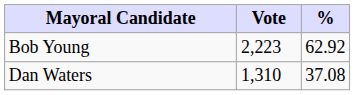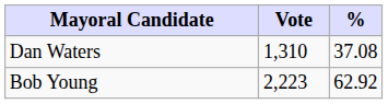rows swapped: Bob Young <-> Dan Waters
